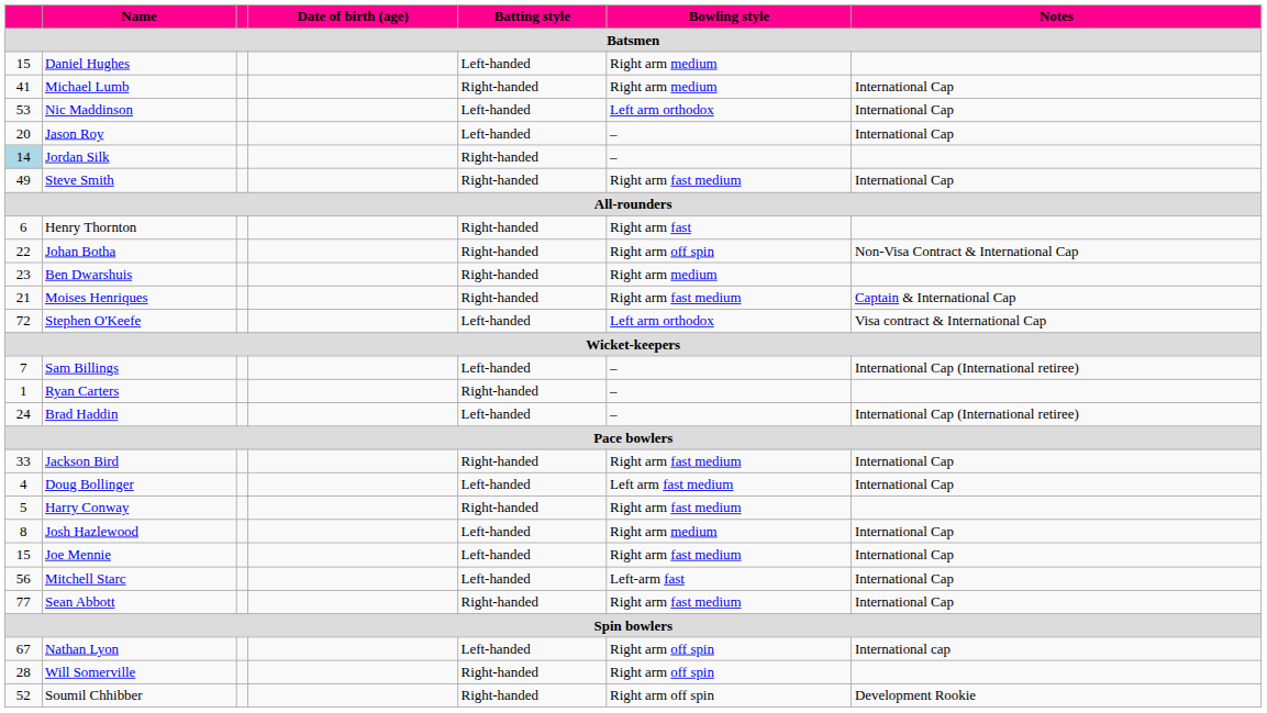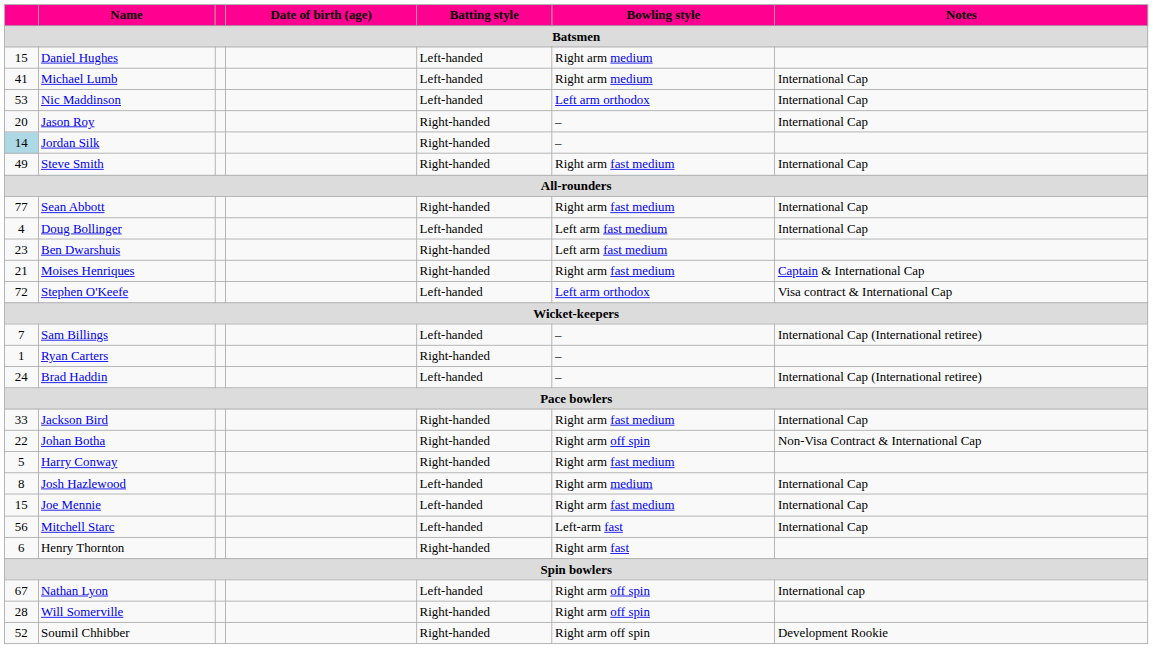Michael Lumb | Batting style: Right-handed -> Left-handed
Jason Roy | Batting style: Left-handed -> Right-handed
rows swapped: Sean Abbott <-> Henry Thornton
rows swapped: Johan Botha <-> Doug Bollinger
Ben Dwarshuis | Bowling style: Right arm medium -> Left arm fast medium
